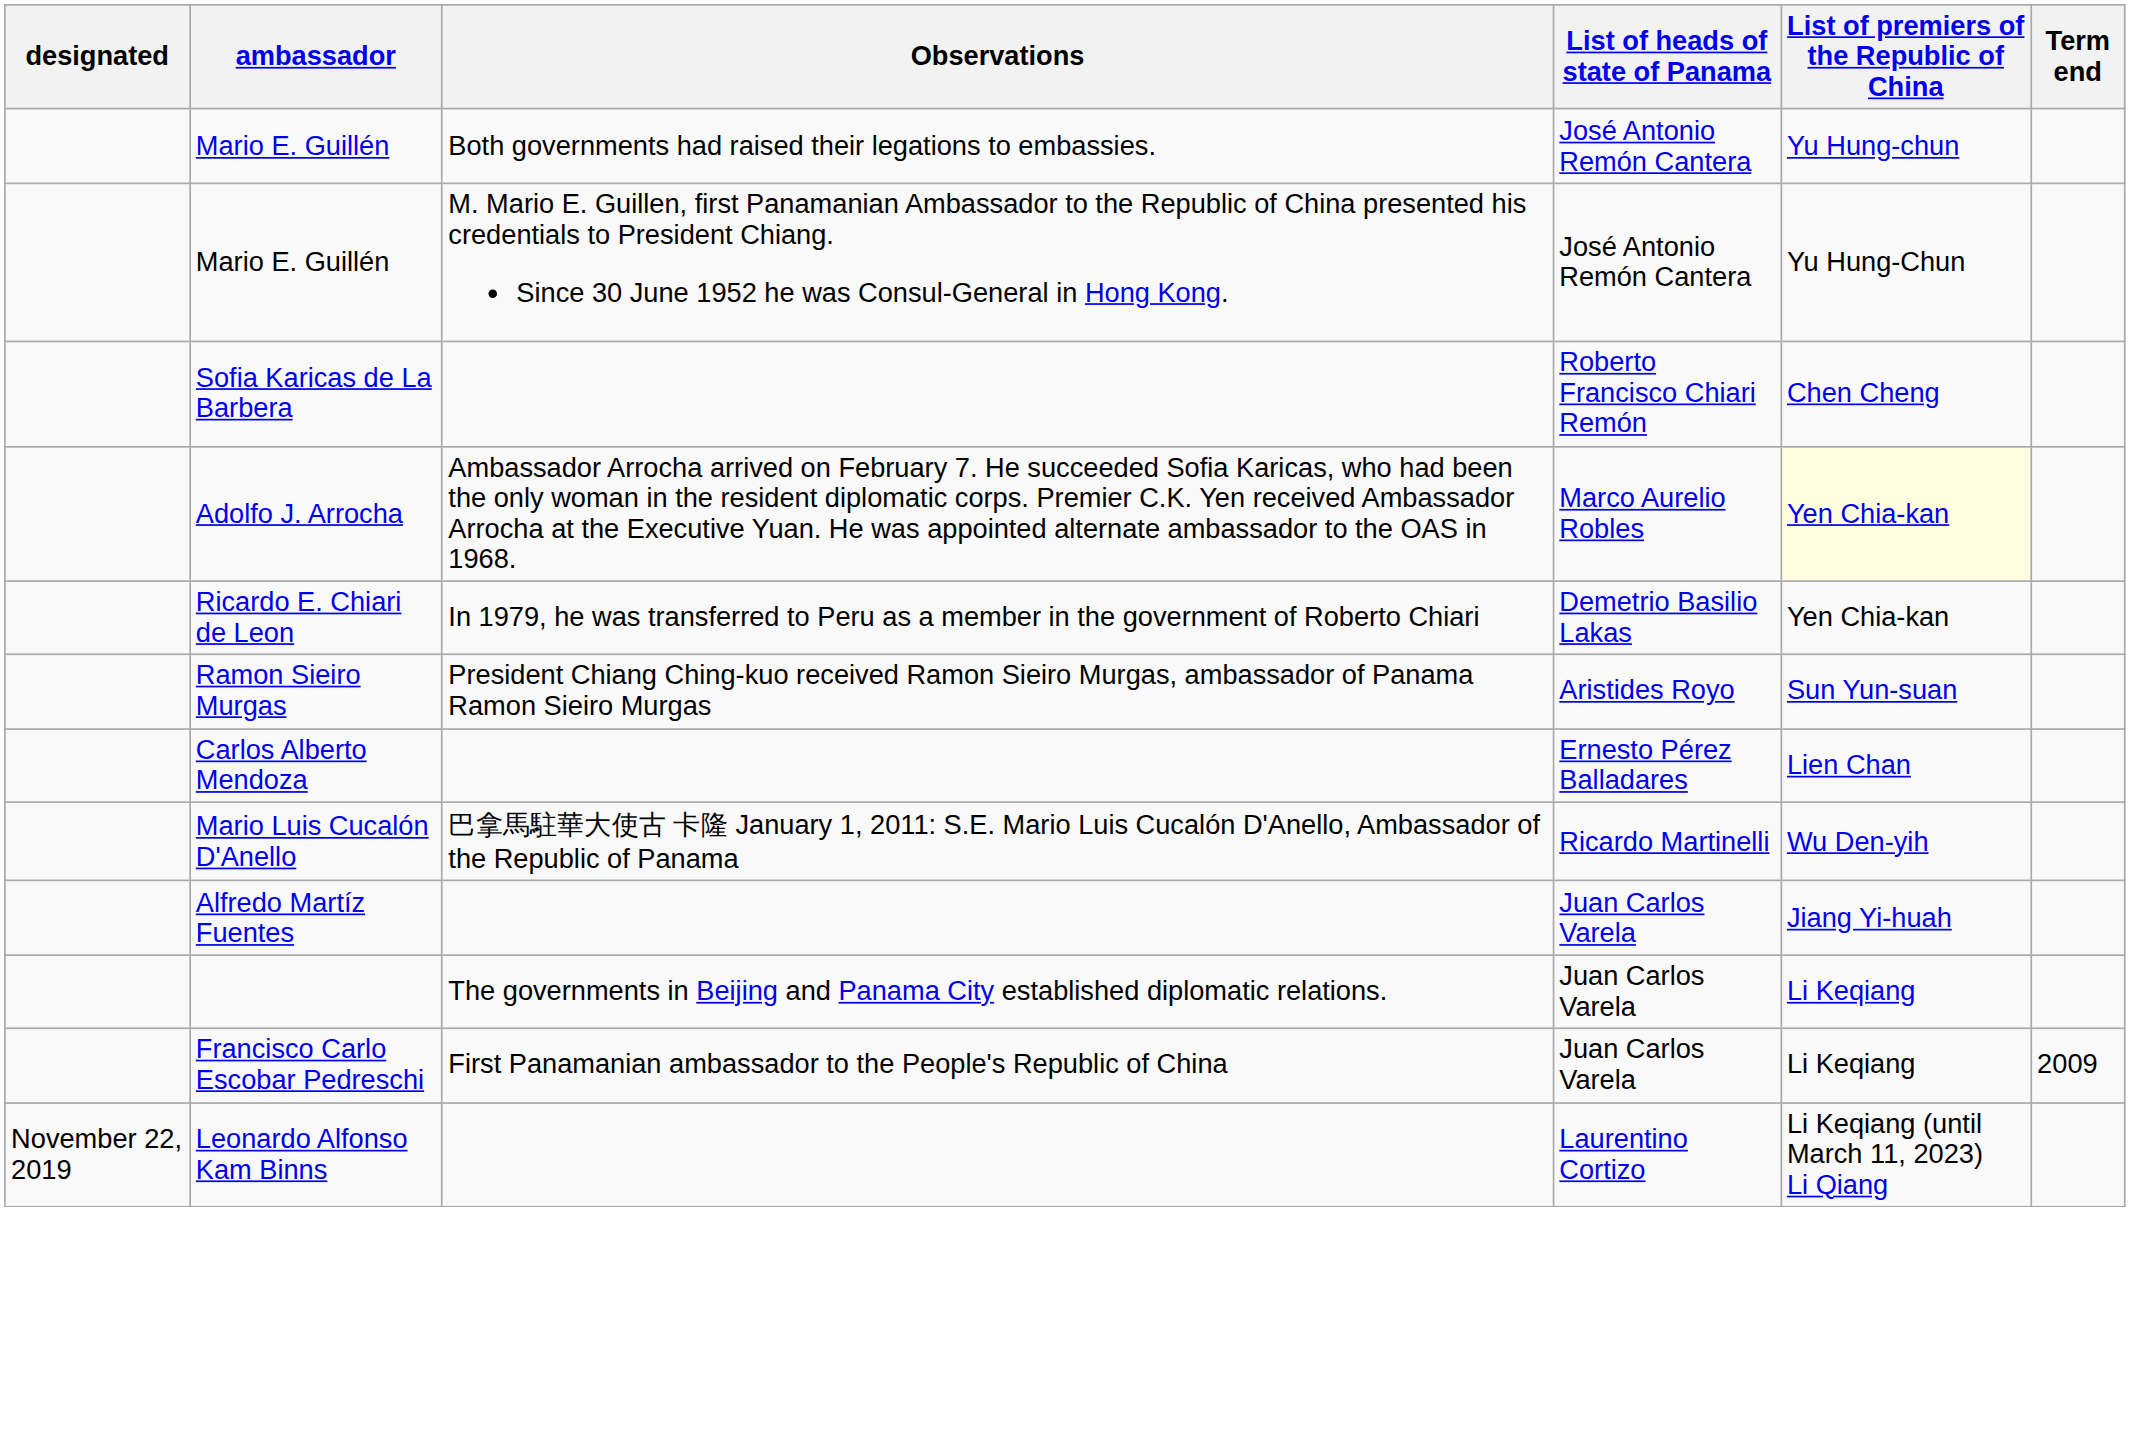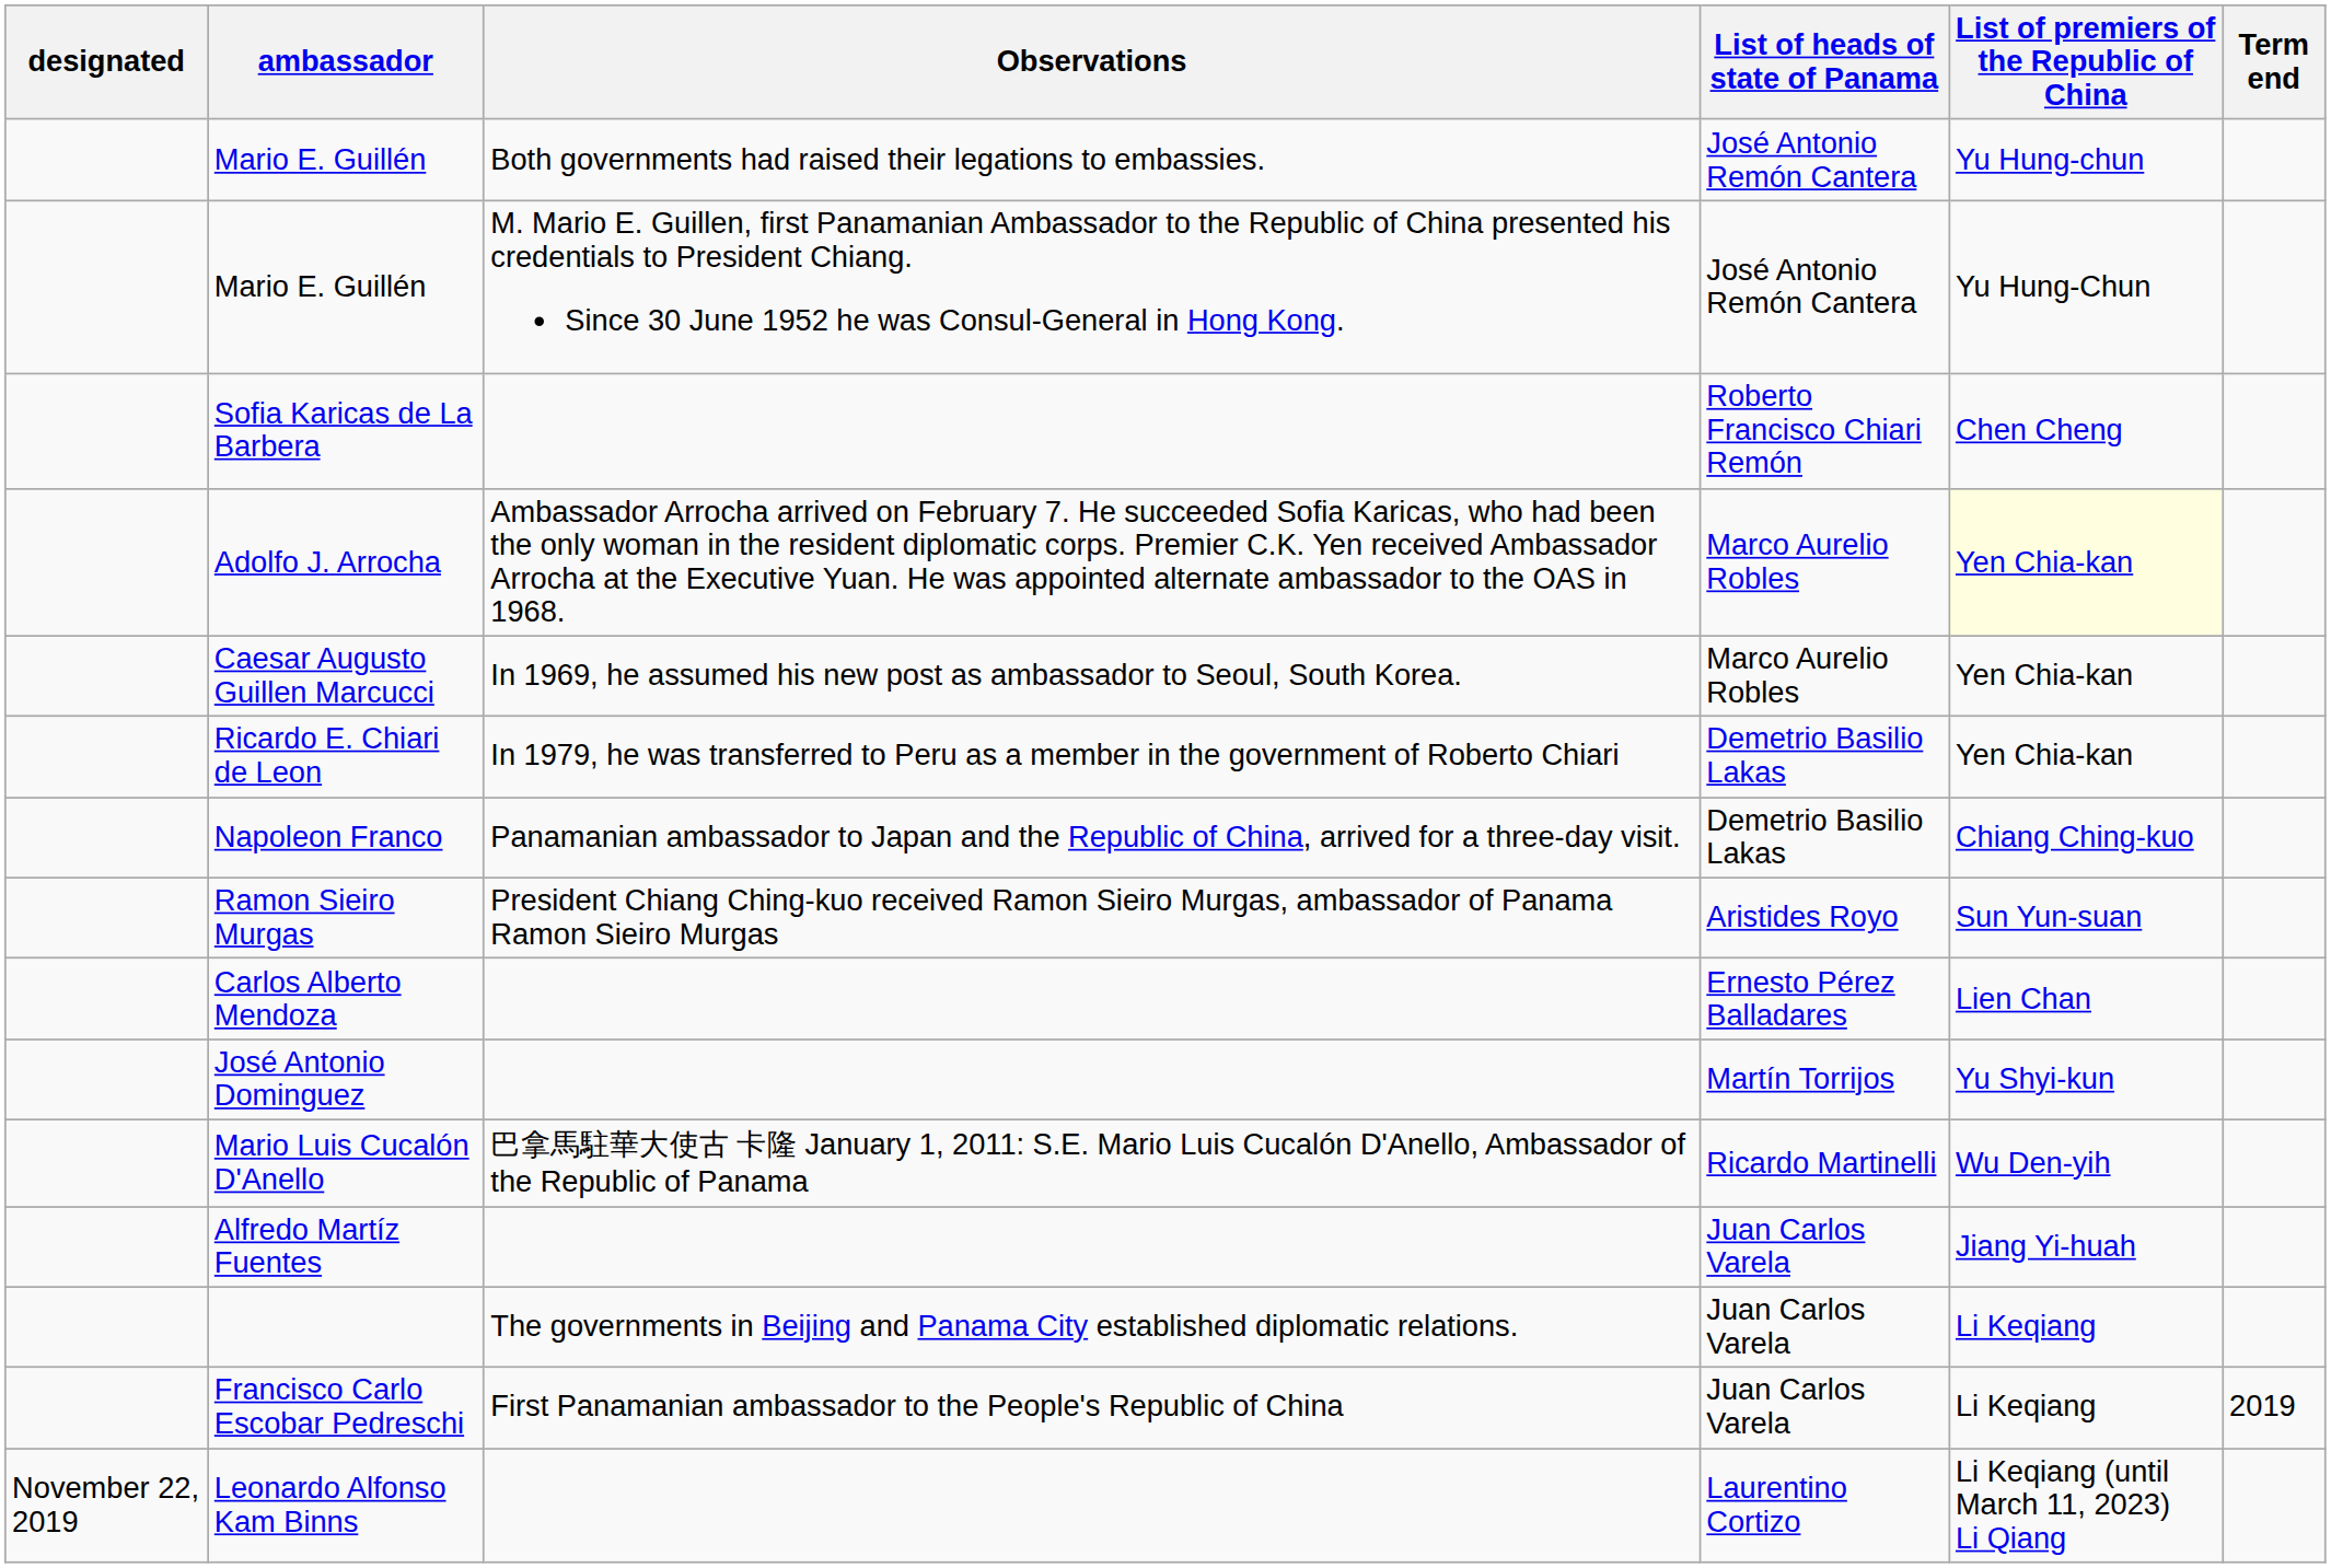+ row: Caesar Augusto Guillen Marcucci | In 1969, he assumed his new post as ambassador to Seoul, South Korea. | Marco Aurelio Robles | Yen Chia-kan
+ row: Napoleon Franco | Panamanian ambassador to Japan and the Republic of China, arrived for a three-day visit. | Demetrio Basilio Lakas | Chiang Ching-kuo
+ row: José Antonio Dominguez | Martín Torrijos | Yu Shyi-kun
Francisco Carlo Escobar Pedreschi | Term end: 2009 -> 2019
